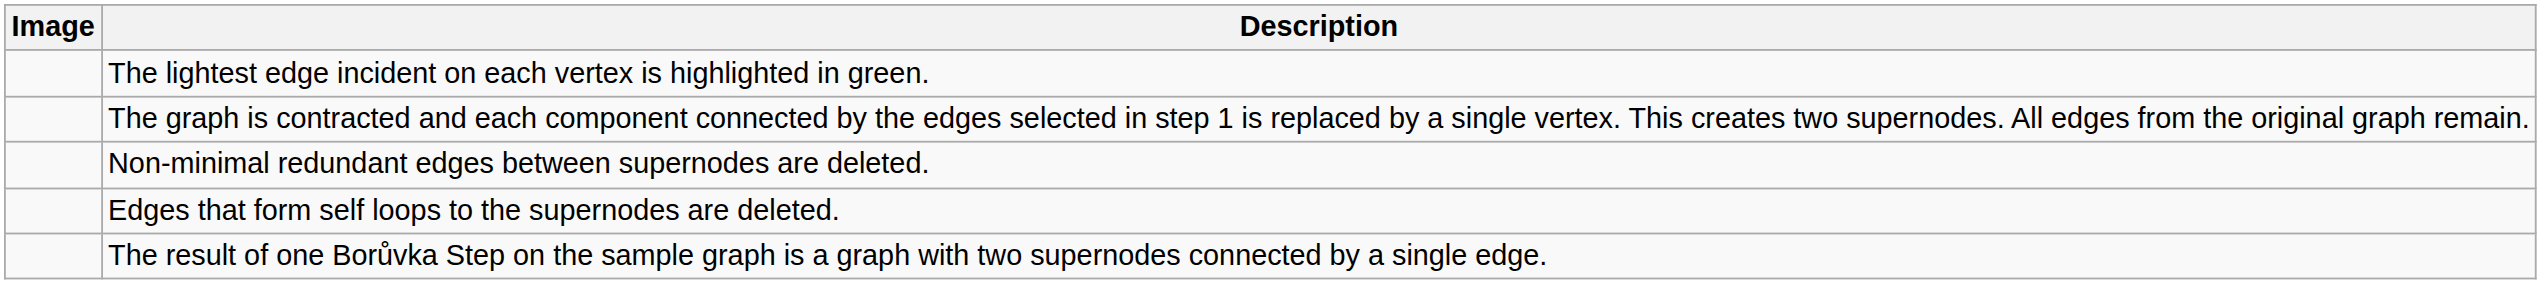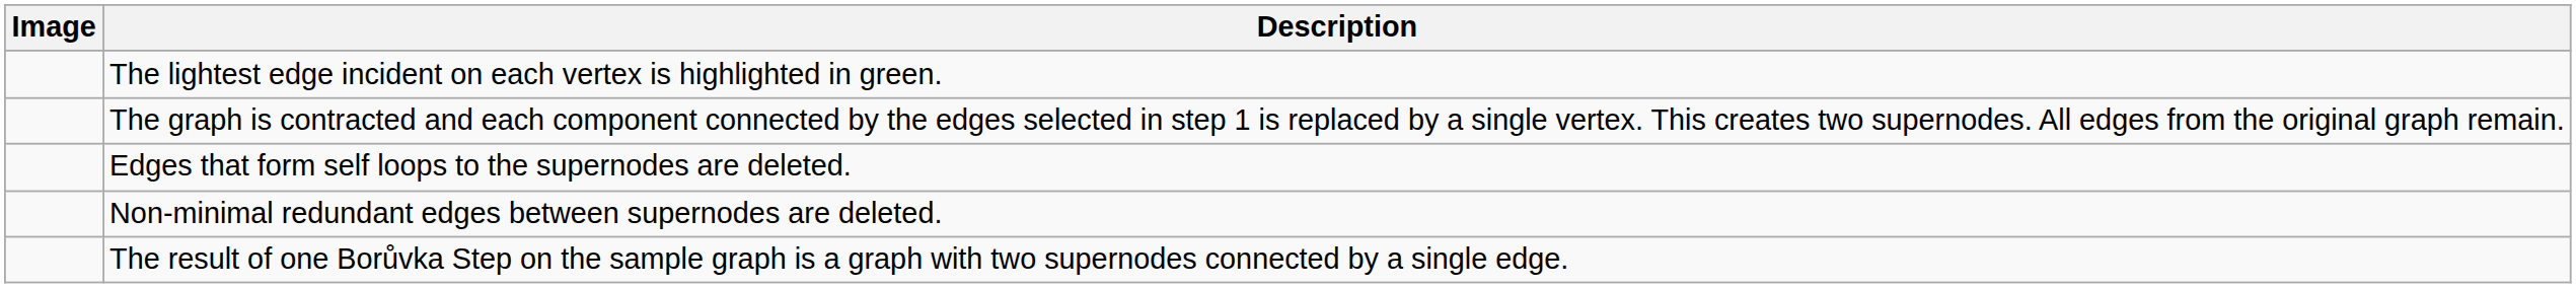rows swapped: Edges that form self loops to the supernodes are deleted. <-> Non-minimal redundant edges between supernodes are deleted.
